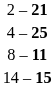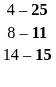- row: 2 – 21
